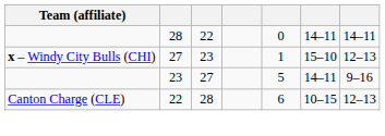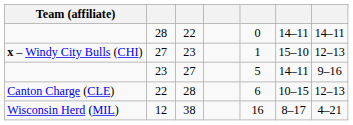+ row: Wisconsin Herd (MIL) | 12 | 38 | 16 | 8–17 | 4–21
